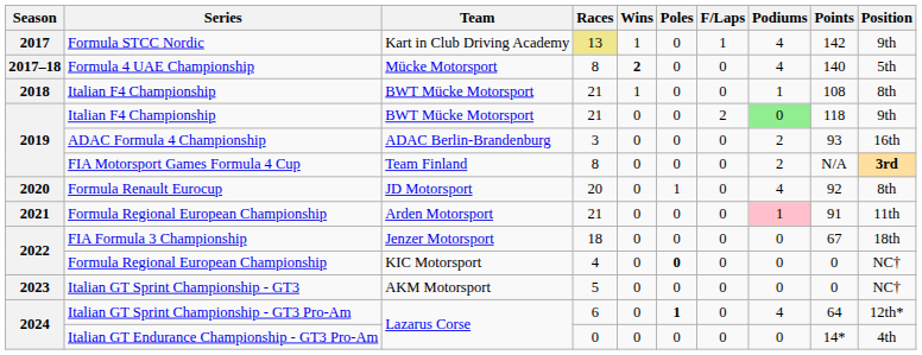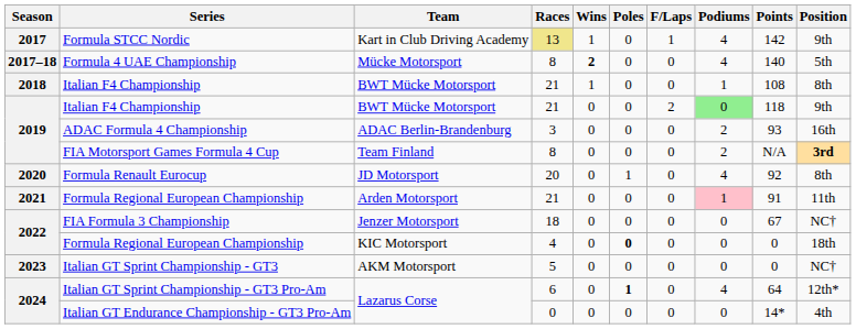FIA Formula 3 Championship | Position: 18th -> NC†
2022 / Formula Regional European Championship | Position: NC† -> 18th
